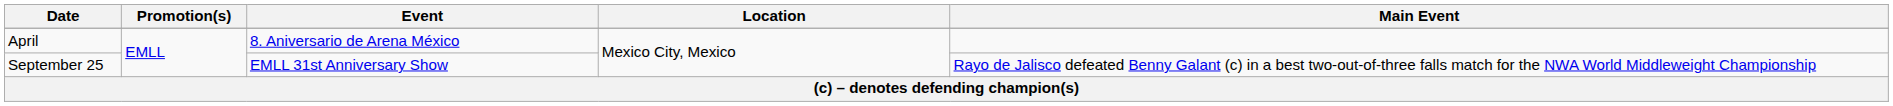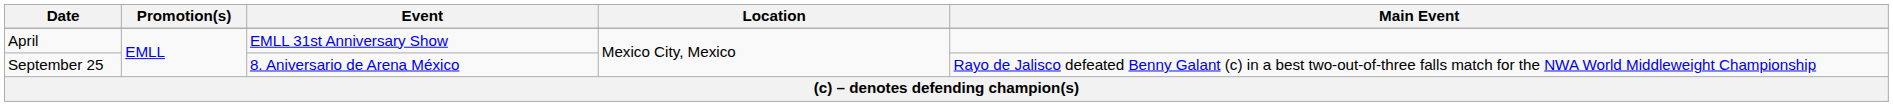April | Event: 8. Aniversario de Arena México -> EMLL 31st Anniversary Show
September 25 | Event: EMLL 31st Anniversary Show -> 8. Aniversario de Arena México
